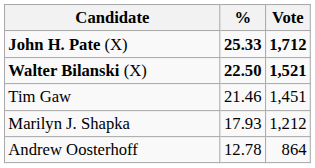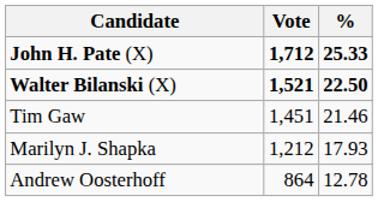columns swapped: Vote <-> %
